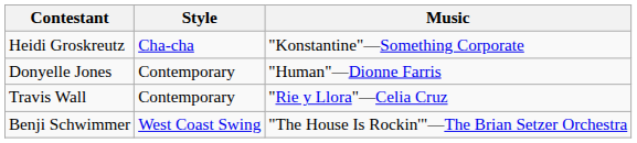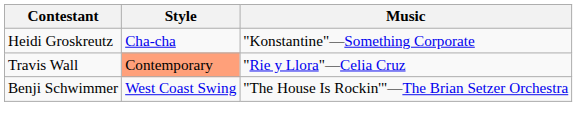- row: Donyelle Jones | Contemporary | "Human"—Dionne Farris
Travis Wall | Style: no background -> lightsalmon background
